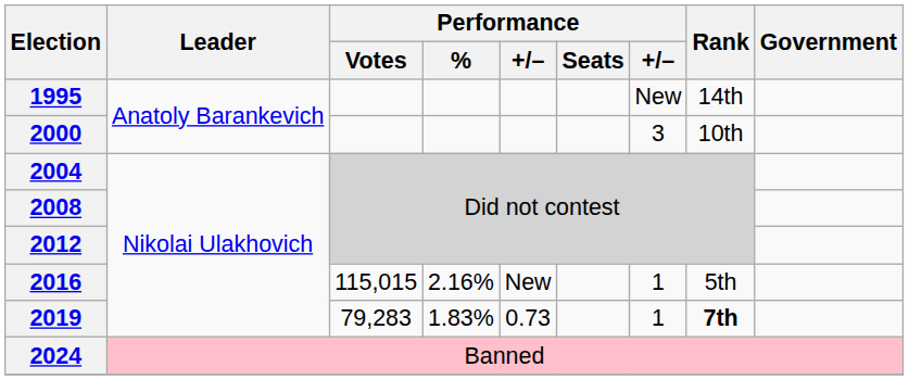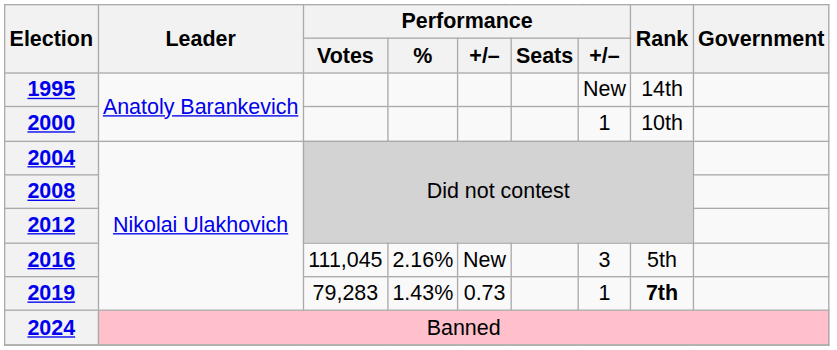2000 | column 7: 3 -> 1
2016 | Performance / Votes: 115,015 -> 111,045
2016 | column 7: 1 -> 3
2019 | Performance / %: 1.83% -> 1.43%
